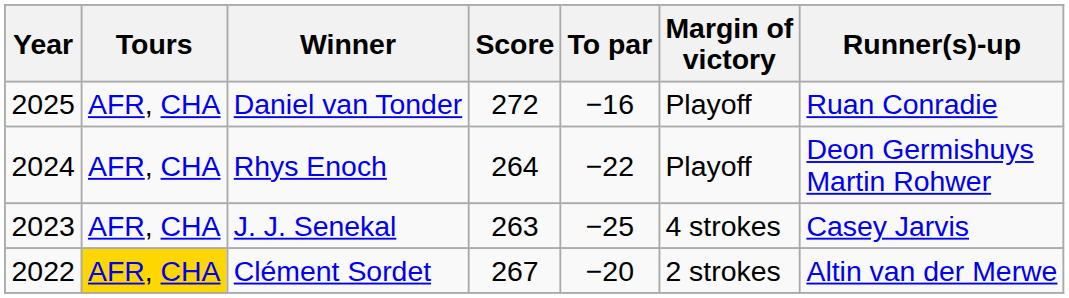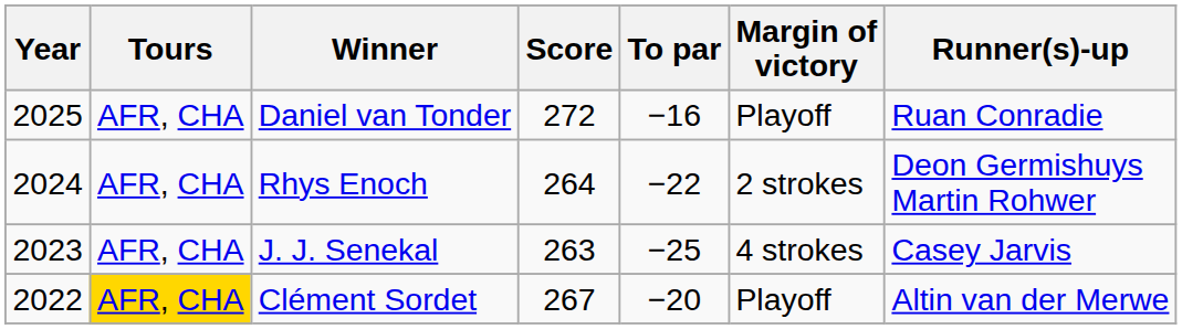Rhys Enoch | Margin of victory: Playoff -> 2 strokes
Clément Sordet | Margin of victory: 2 strokes -> Playoff
